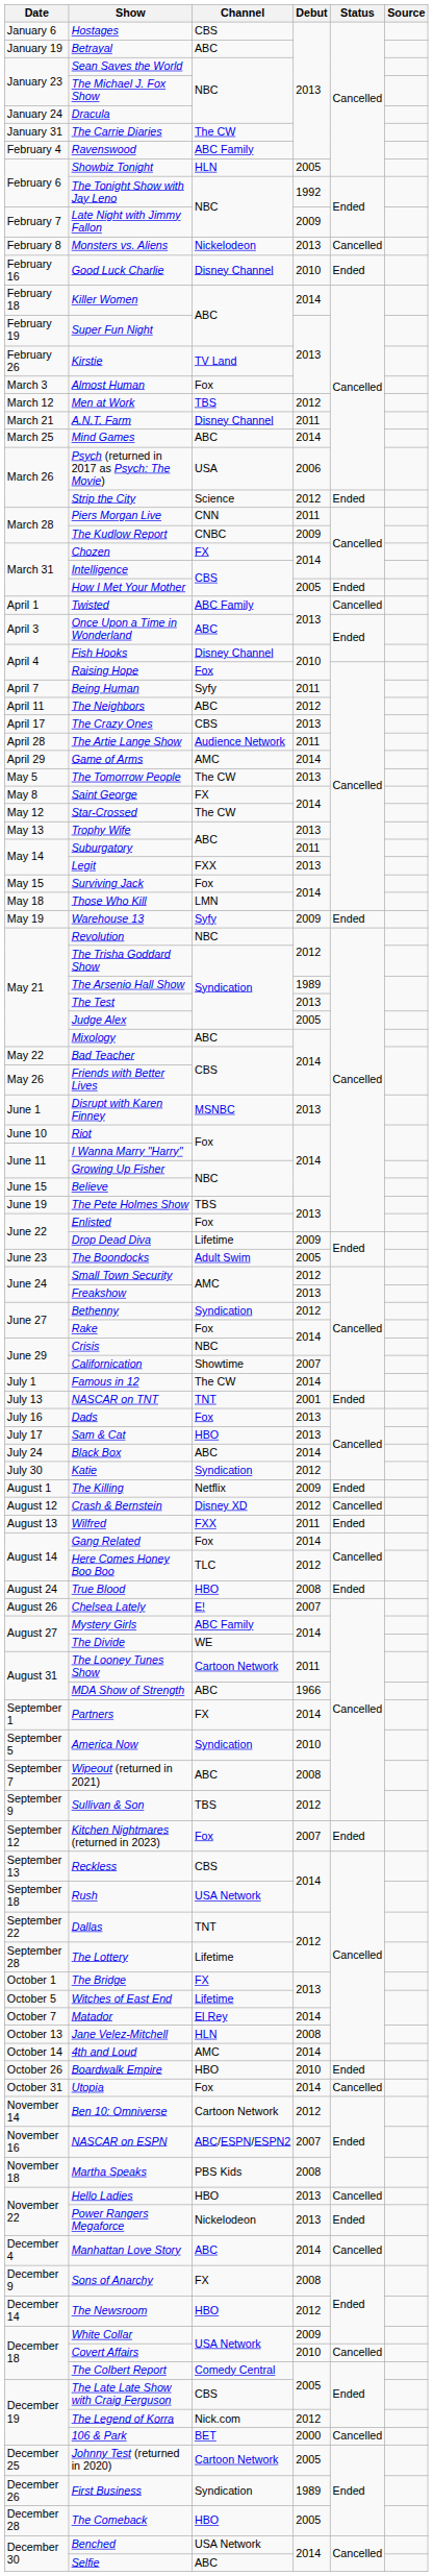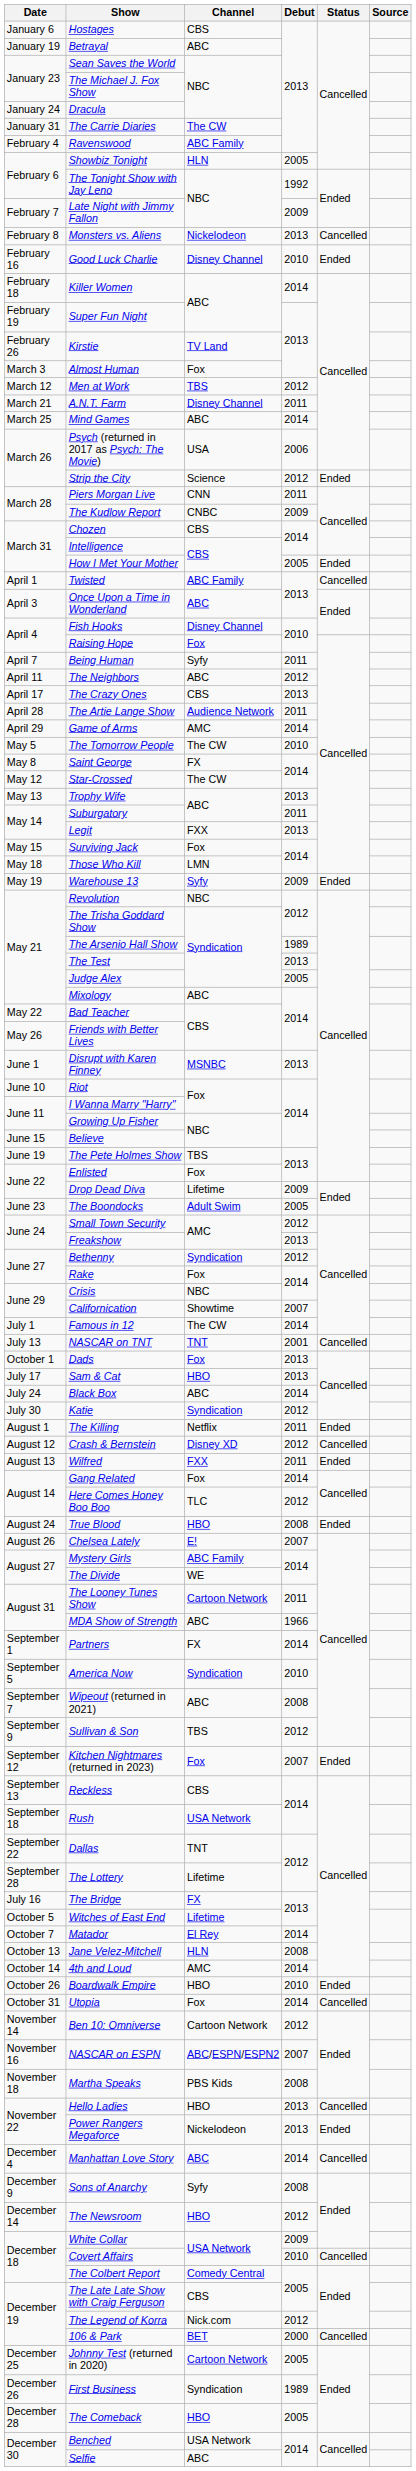Chozen | Channel: FX -> CBS
The Tomorrow People | Debut: 2013 -> 2010
NASCAR on TNT | Status: Ended -> Cancelled
Dads | Date: July 16 -> October 1
The Killing | Debut: 2009 -> 2011
The Bridge | Date: October 1 -> July 16
Sons of Anarchy | Channel: FX -> Syfy
